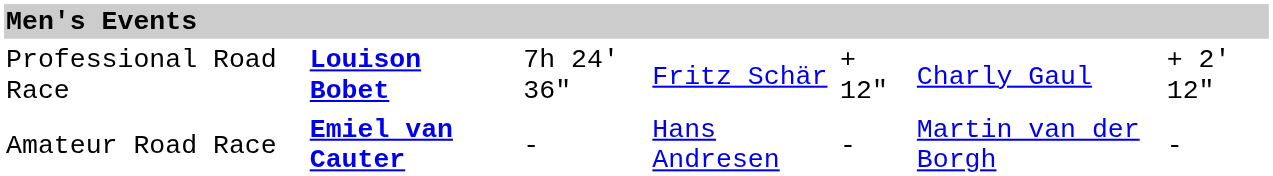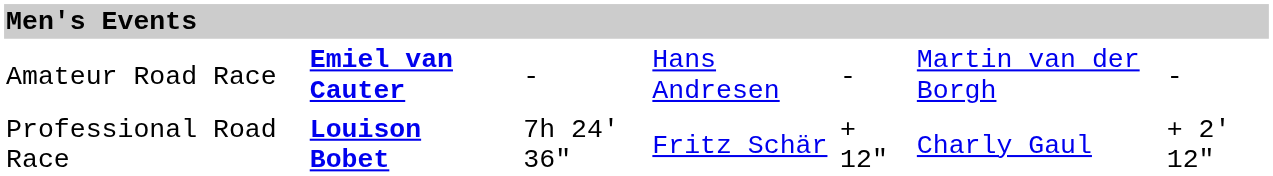rows swapped: Professional Road Race <-> Amateur Road Race
